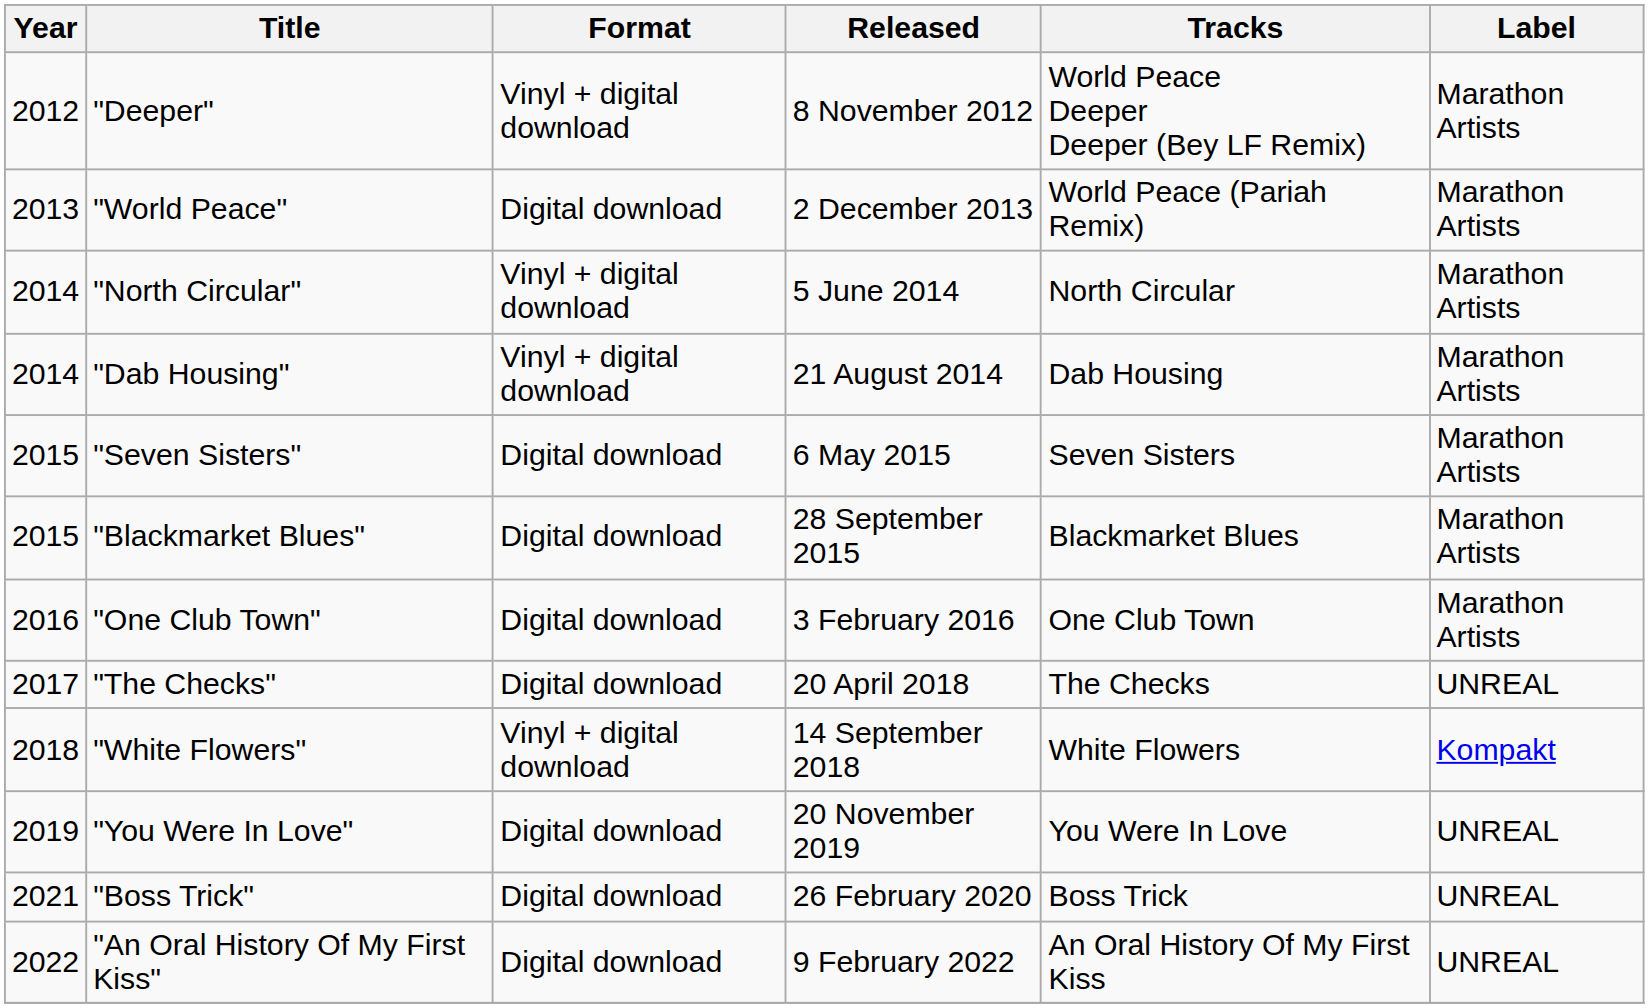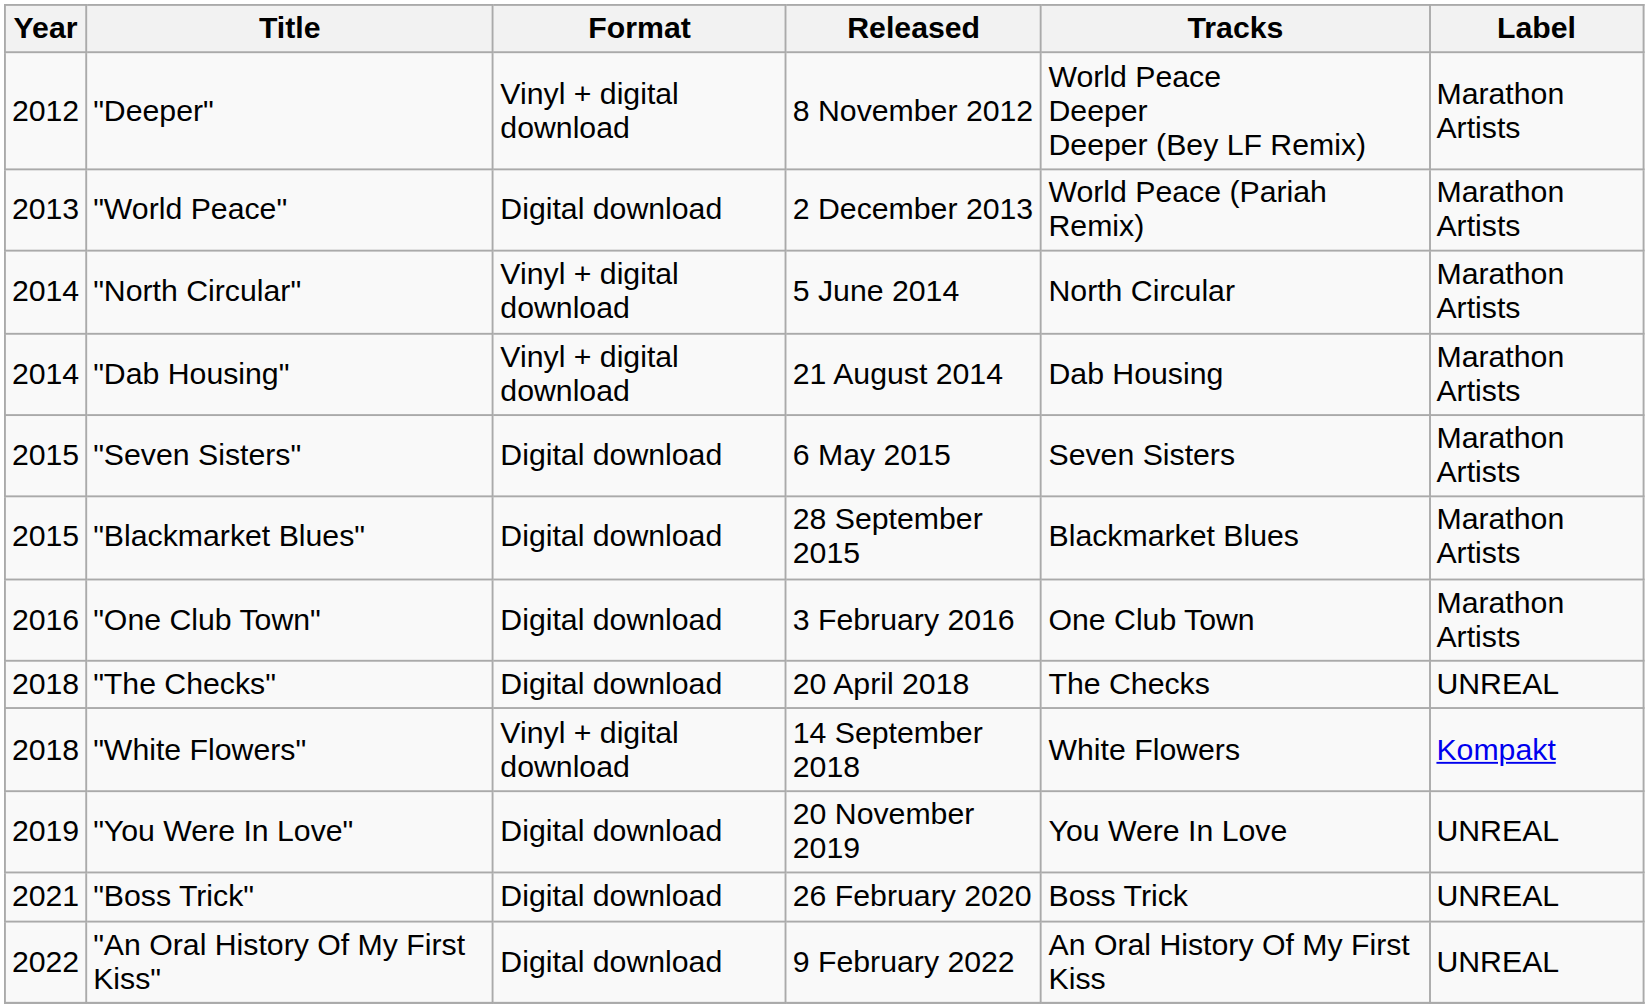"The Checks" | Year: 2017 -> 2018
